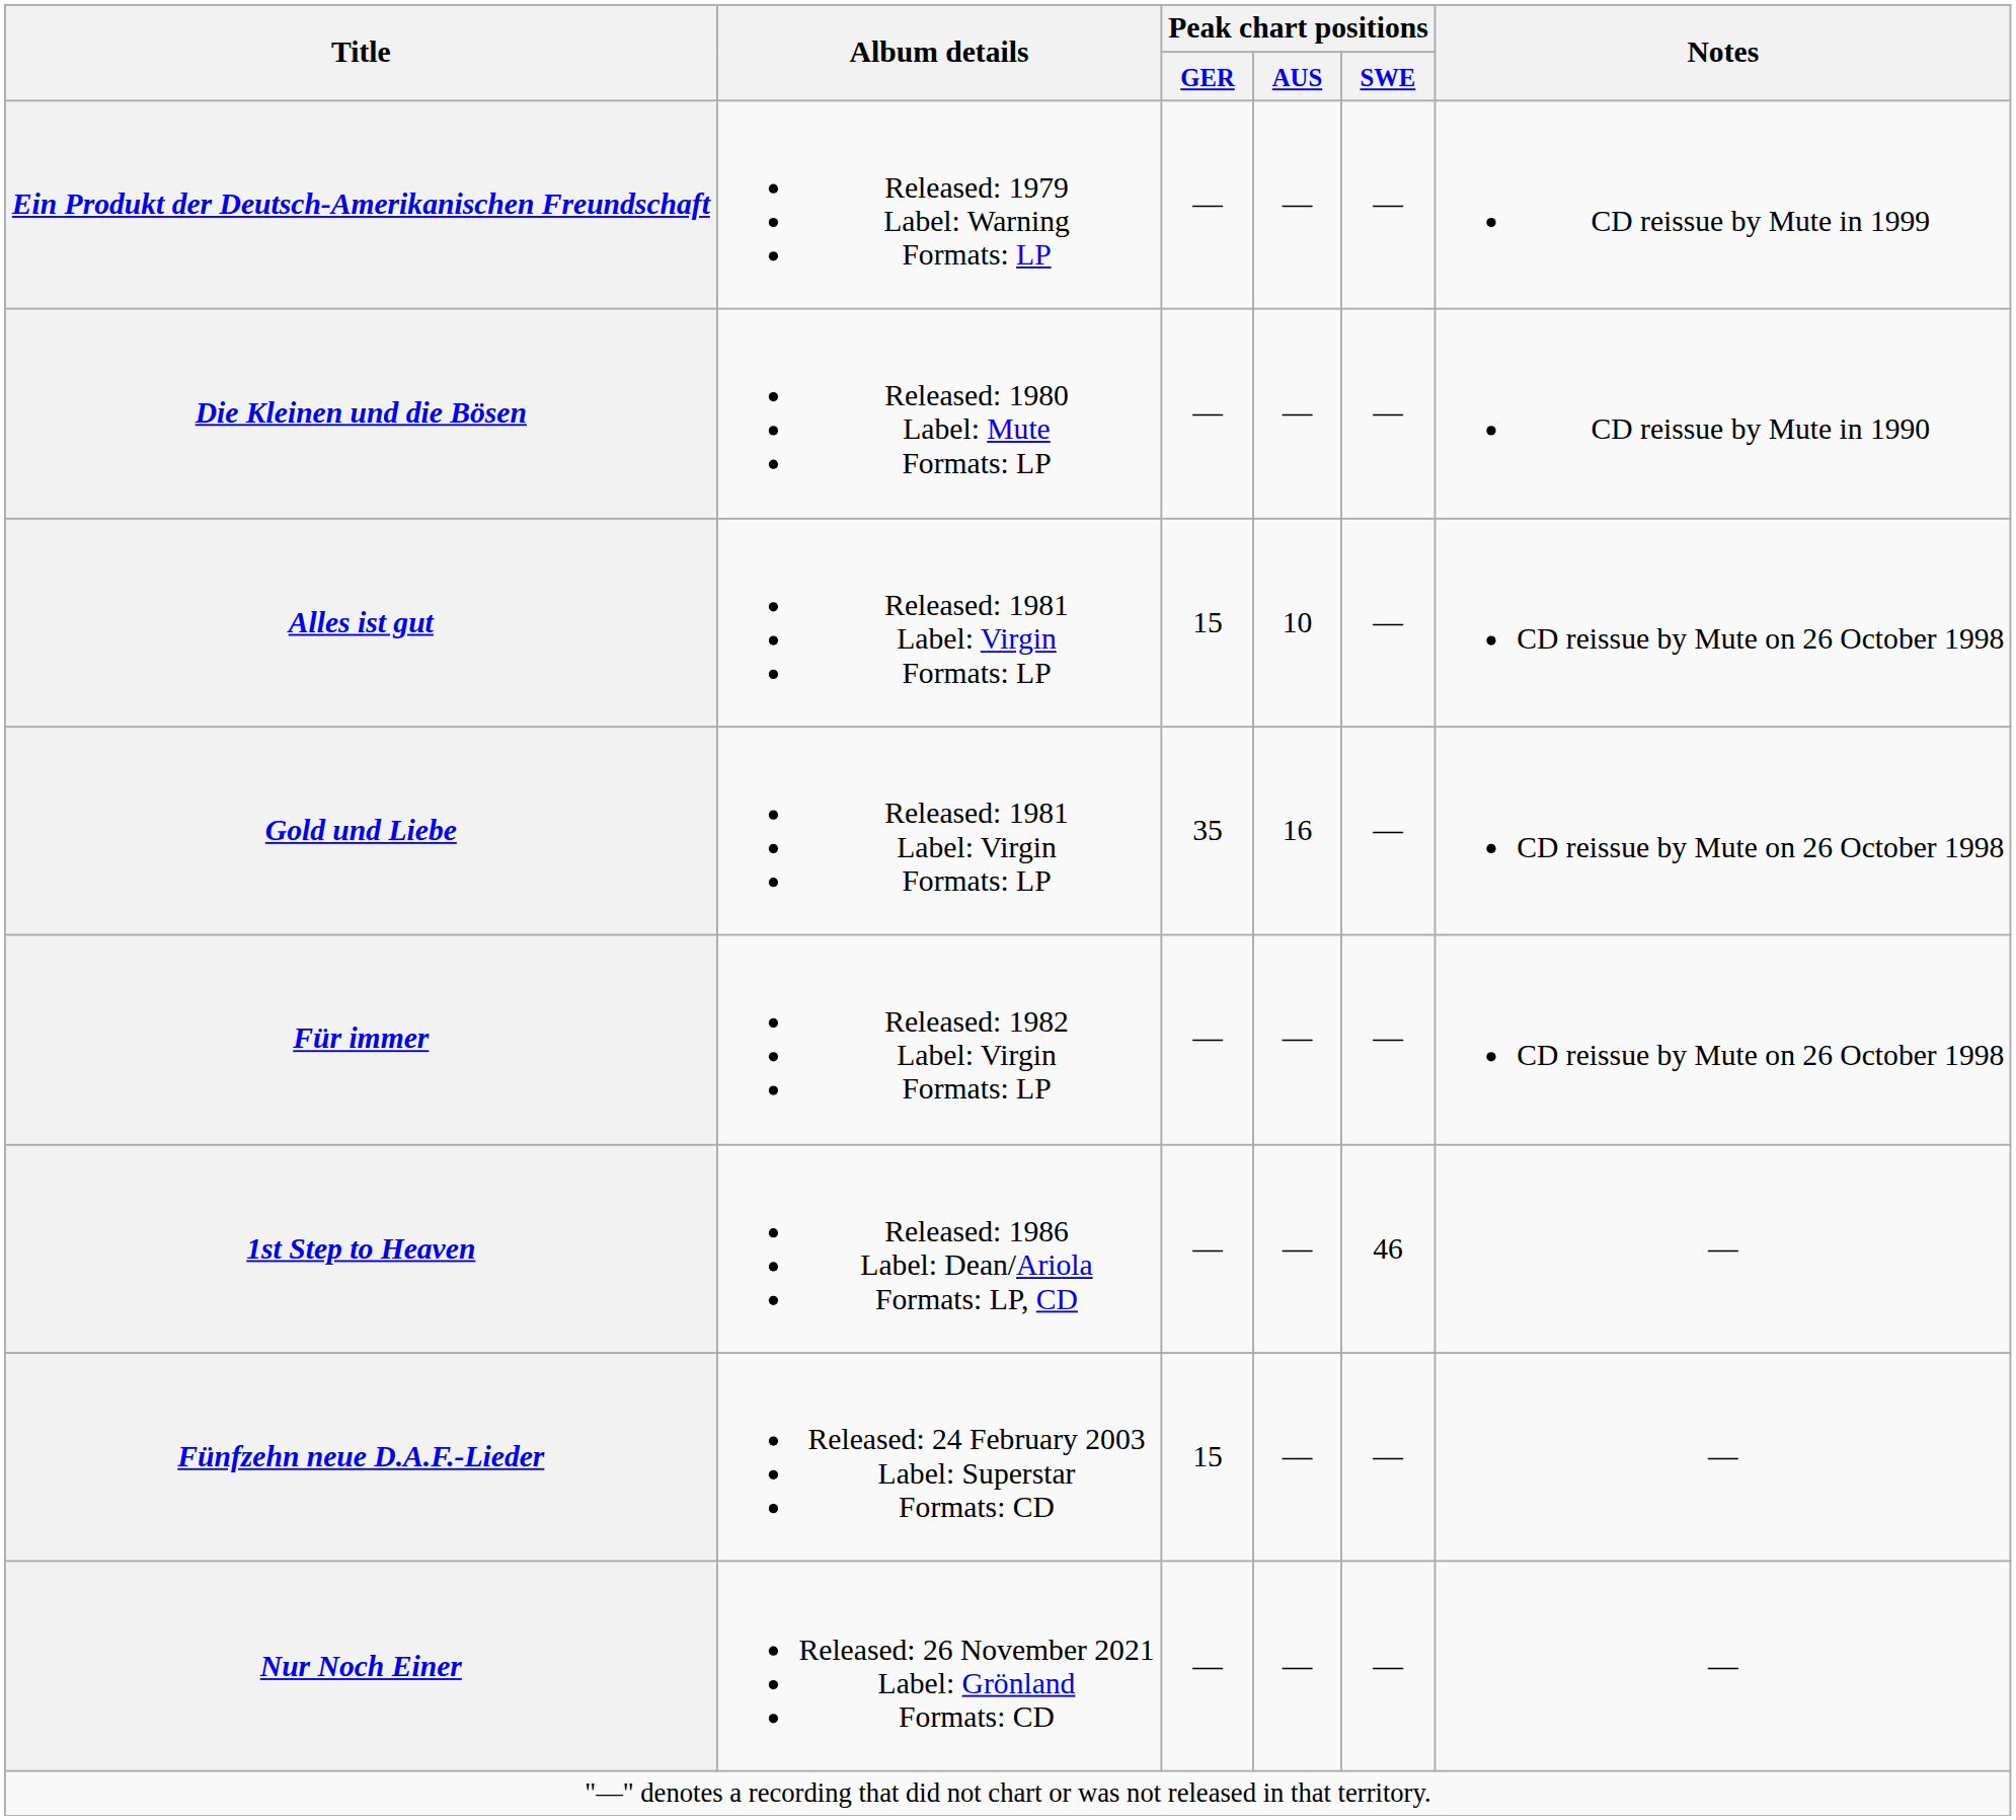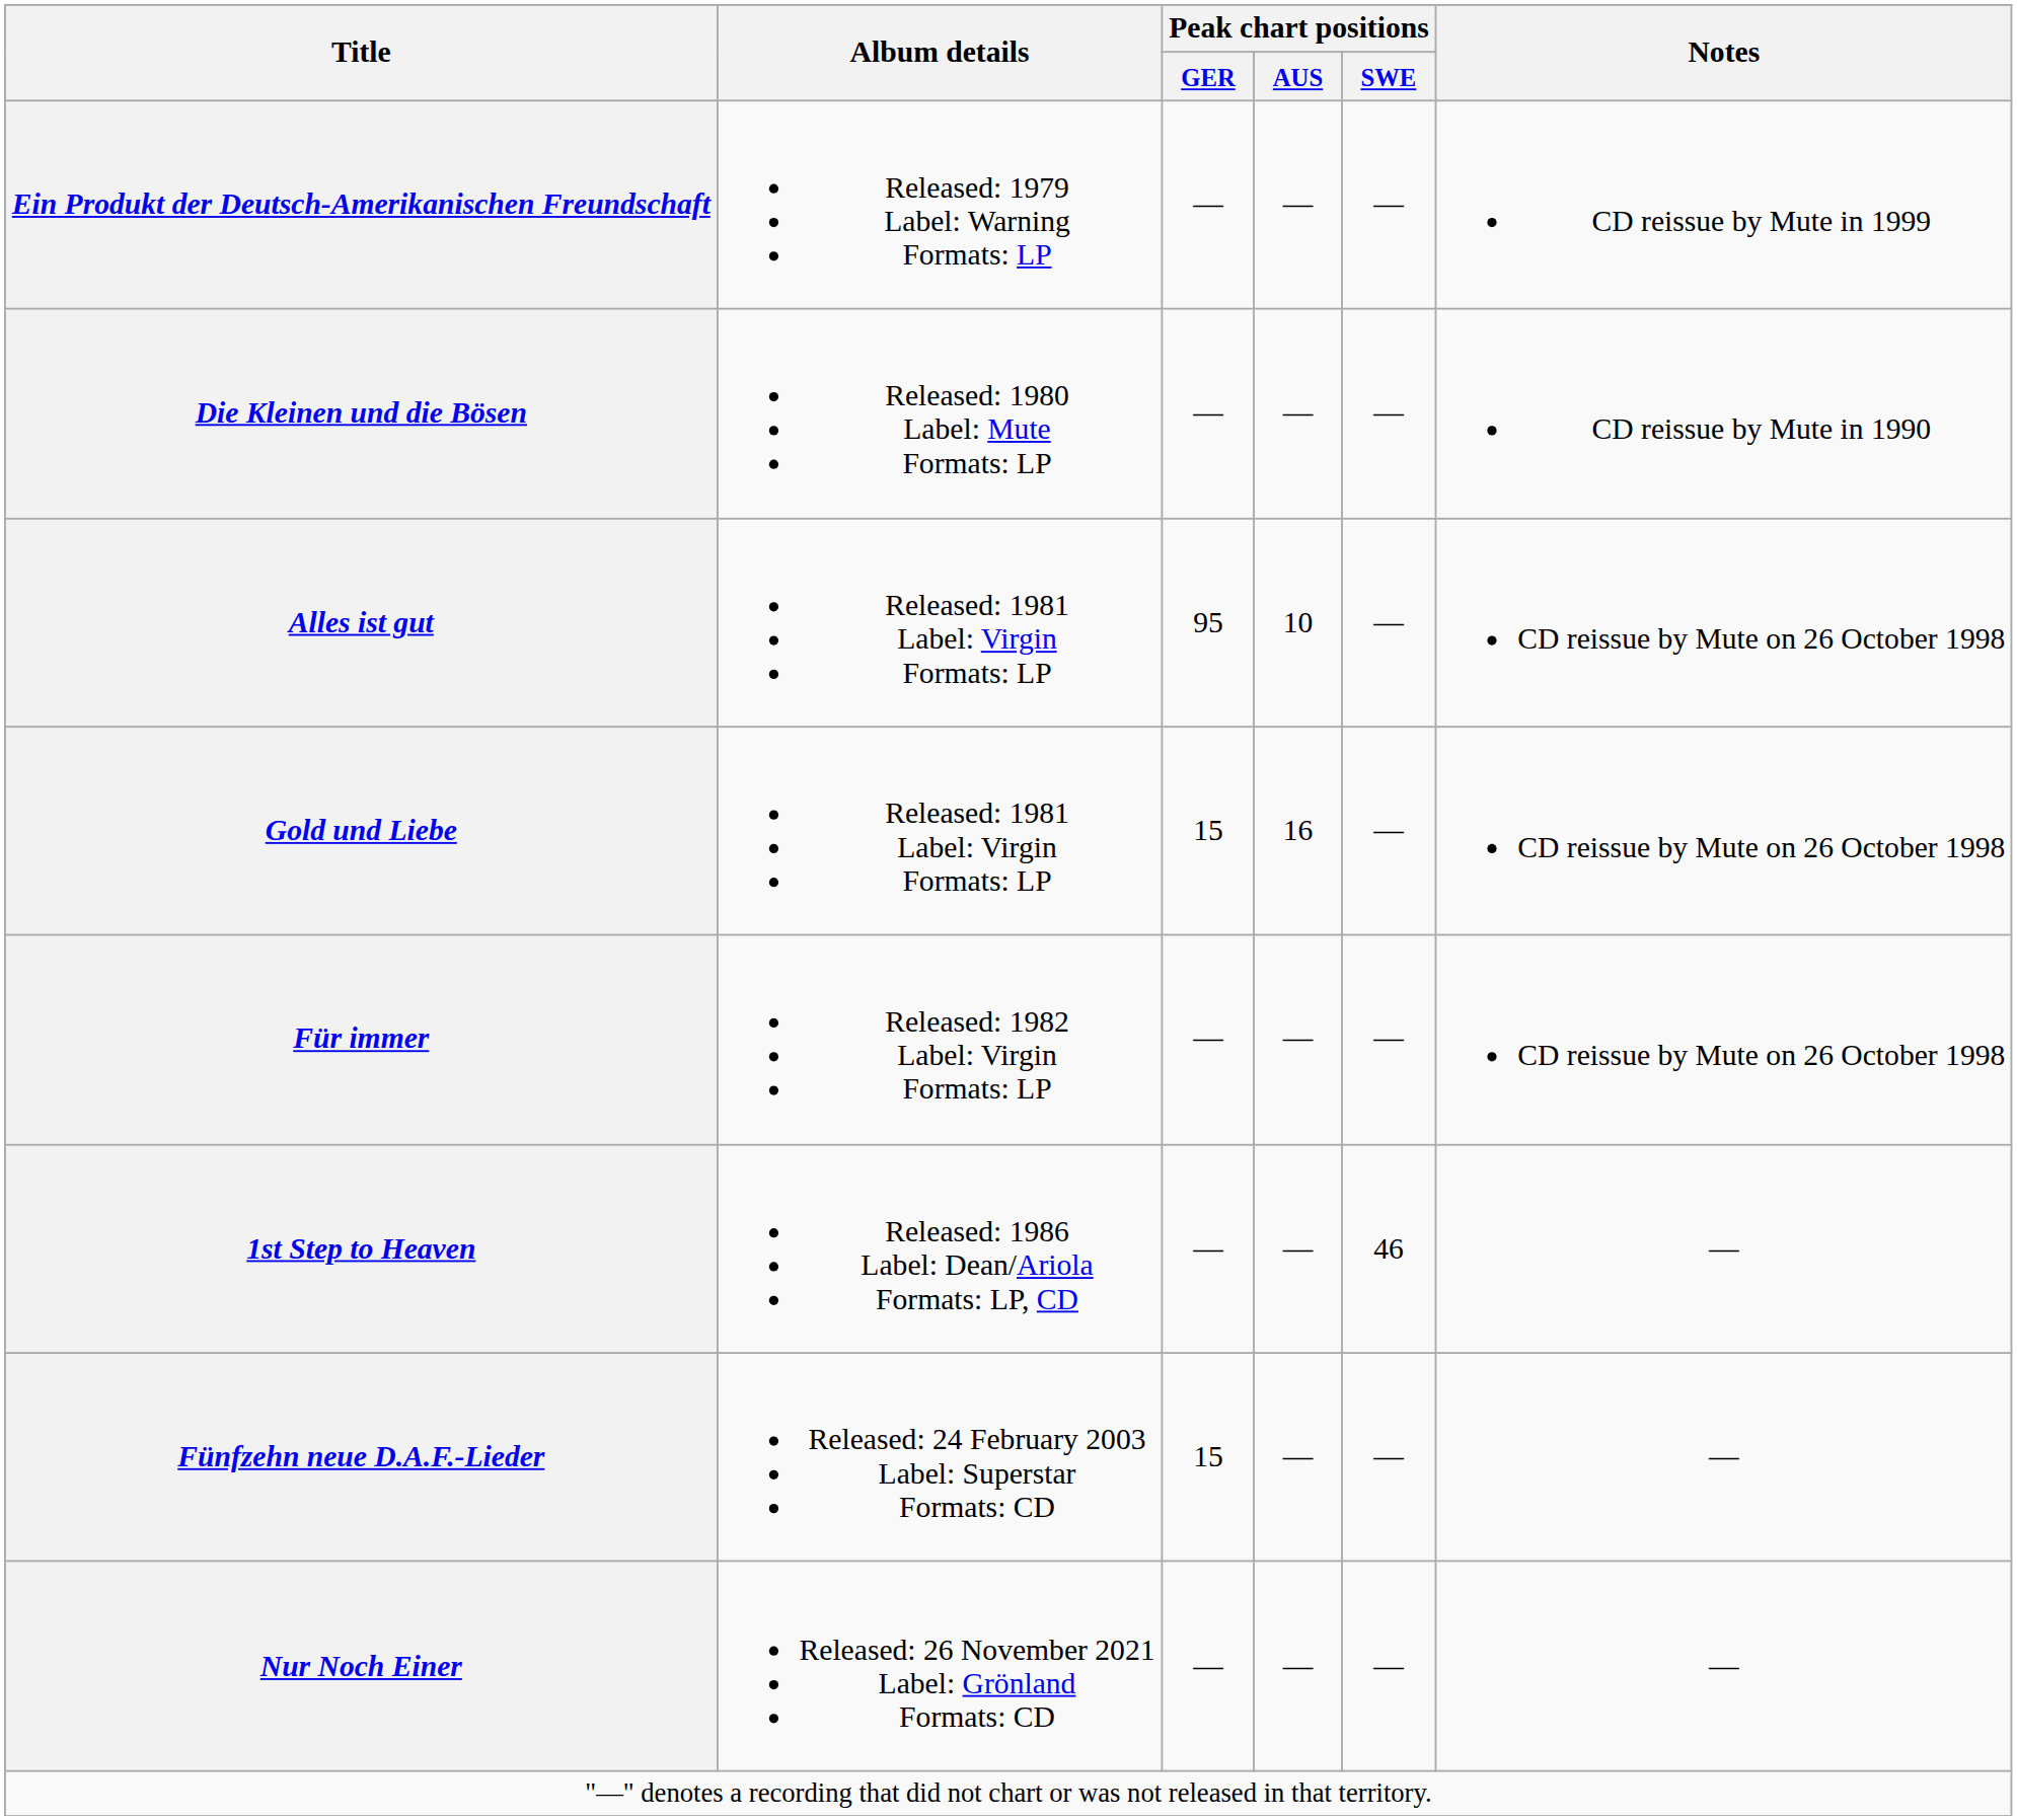Alles ist gut | Peak chart positions / GER: 15 -> 95
Gold und Liebe | Peak chart positions / GER: 35 -> 15
